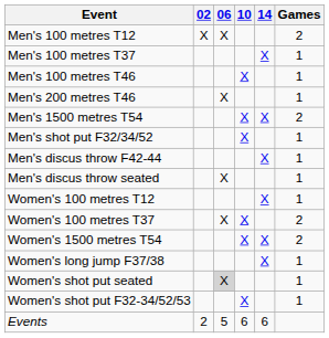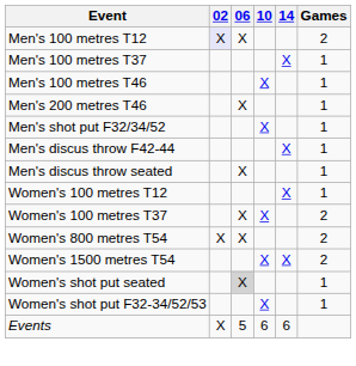Men's 100 metres T12 | 02: no background -> lavender background
- row: Men's 1500 metres T54 | X | X | 2
+ row: Women's 800 metres T54 | X | X | 2
- row: Women's long jump F37/38 | X | 1
Events | 02: 2 -> X
